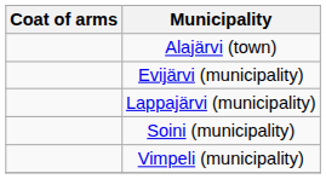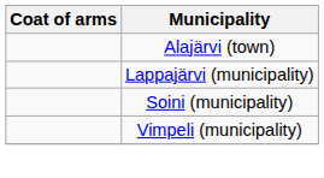- row: Evijärvi (municipality)
